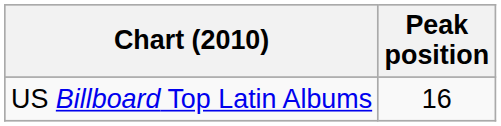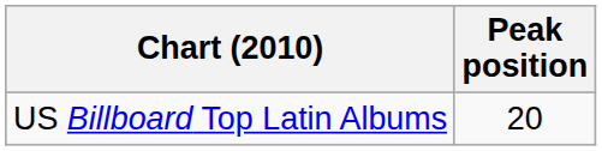US Billboard Top Latin Albums | Peak position: 16 -> 20
